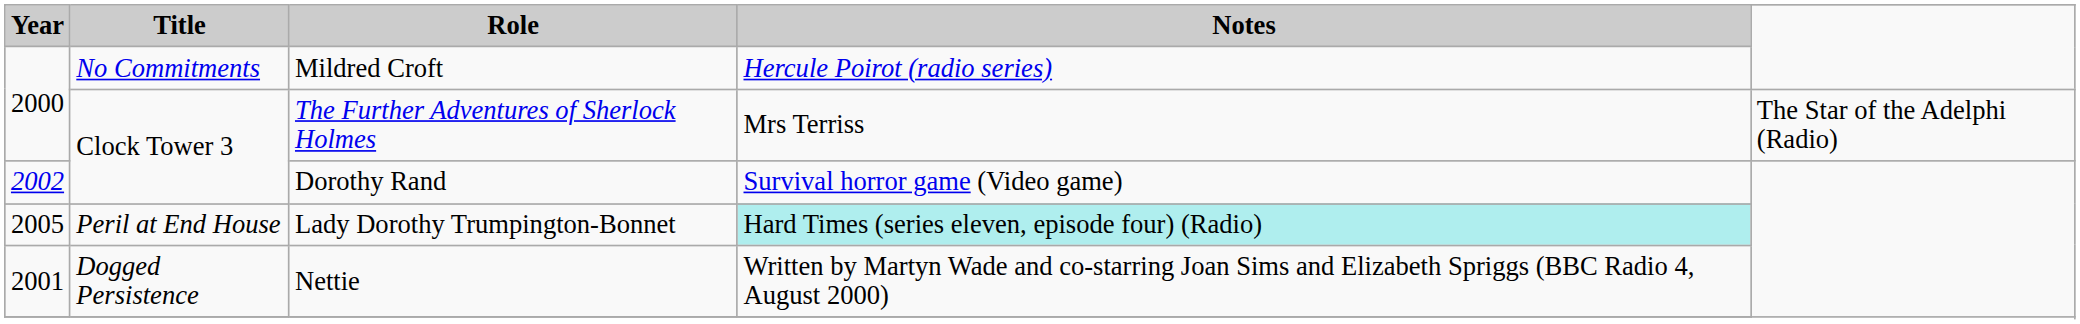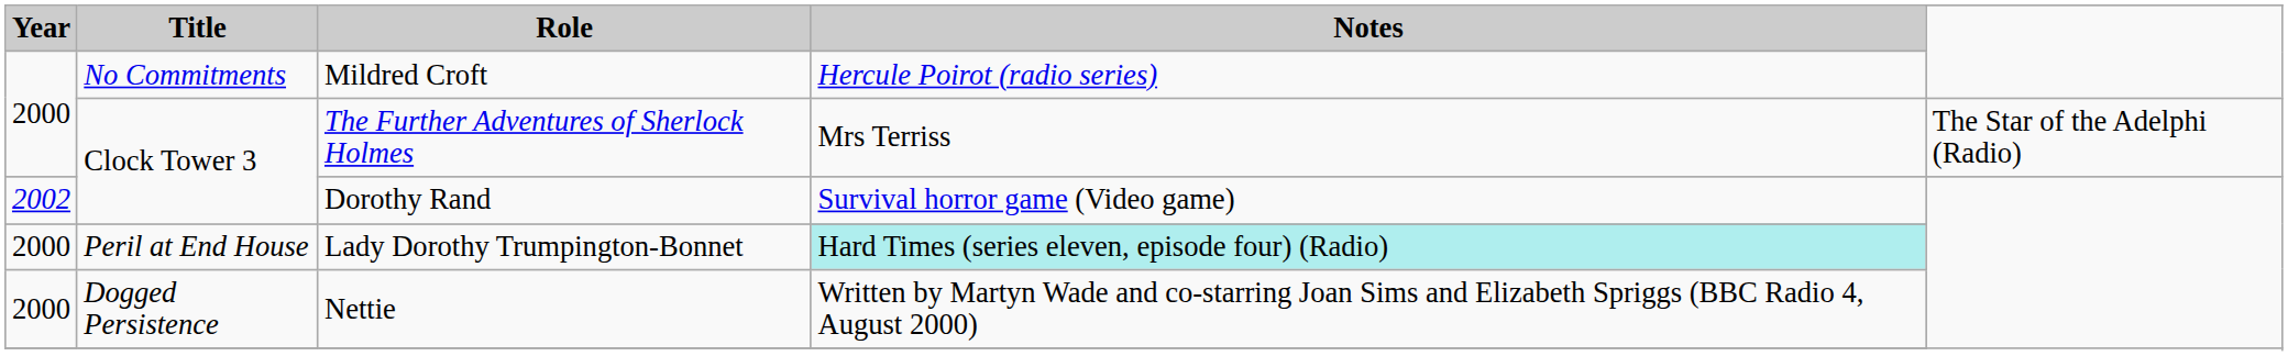Lady Dorothy Trumpington-Bonnet | Year: 2005 -> 2000
Nettie | Year: 2001 -> 2000
